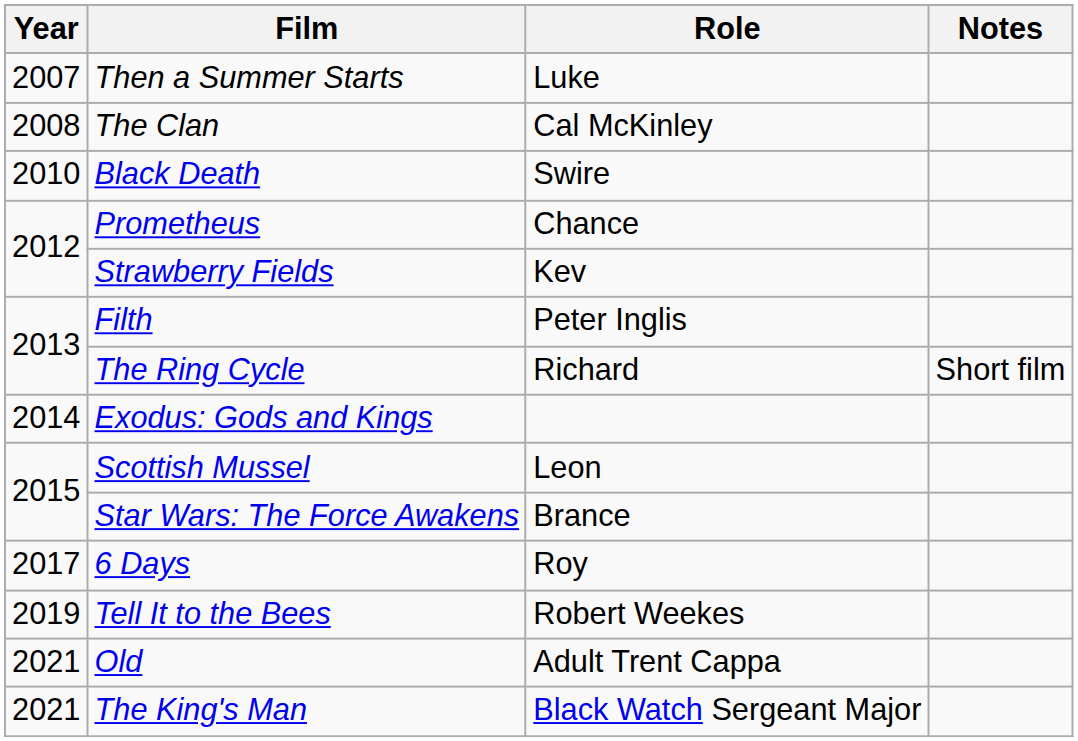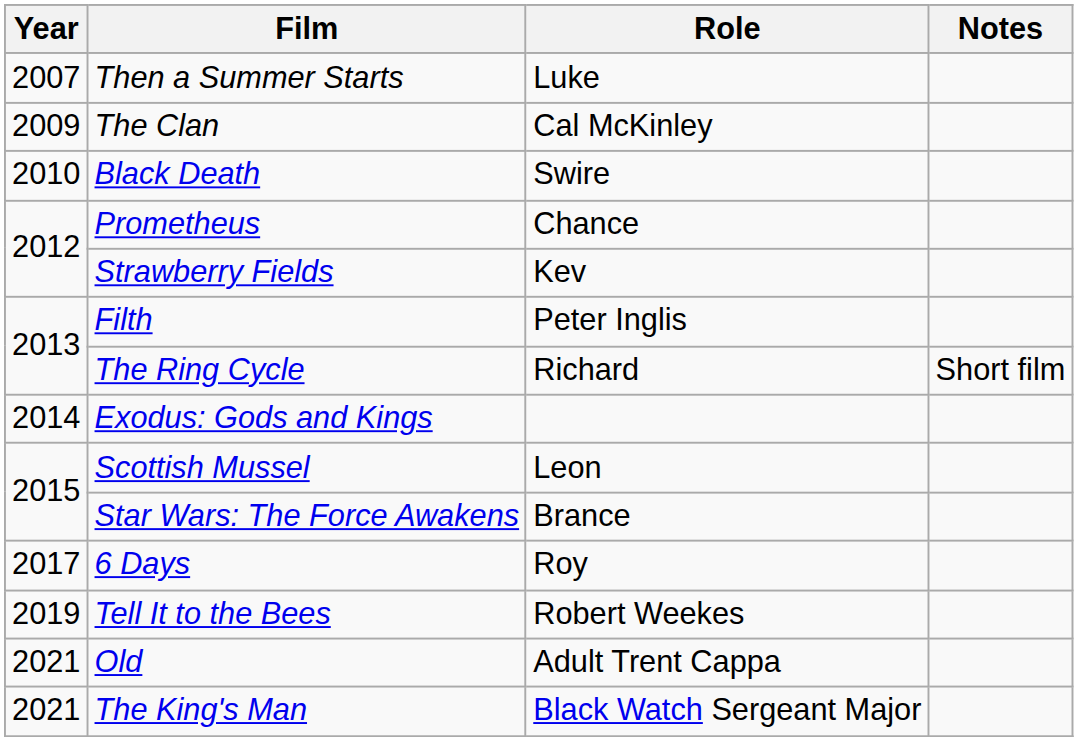The Clan | Year: 2008 -> 2009
